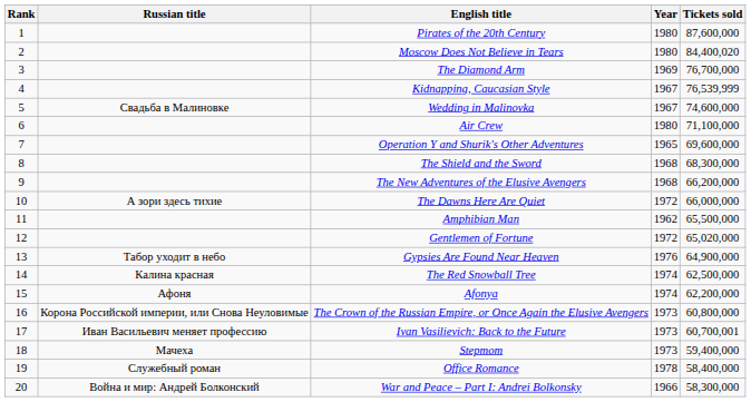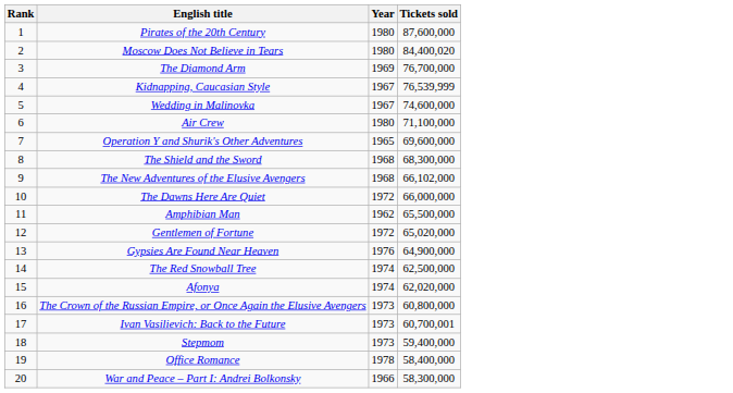- column: Russian title | Свадьба в Малиновке | А зори здесь тихие | Табор уходит в небо | Калина красная | Афоня | Корона Российской империи, или Снова Неуловимые | Иван Васильевич меняет профессию | Мачеха | Служебный роман | Война и мир: Андрей Болконский
The New Adventures of the Elusive Avengers | Tickets sold: 66,200,000 -> 66,102,000
Afonya | Tickets sold: 62,200,000 -> 62,020,000
